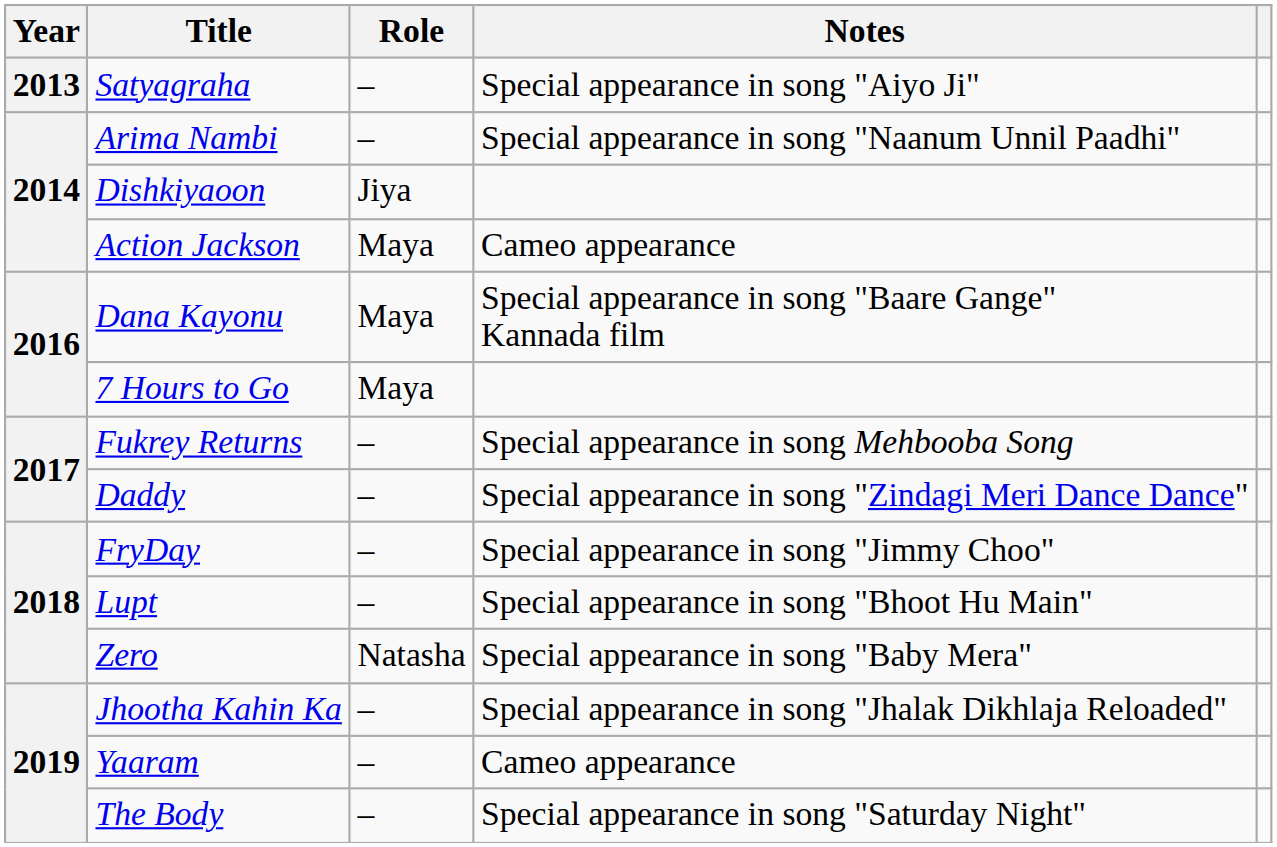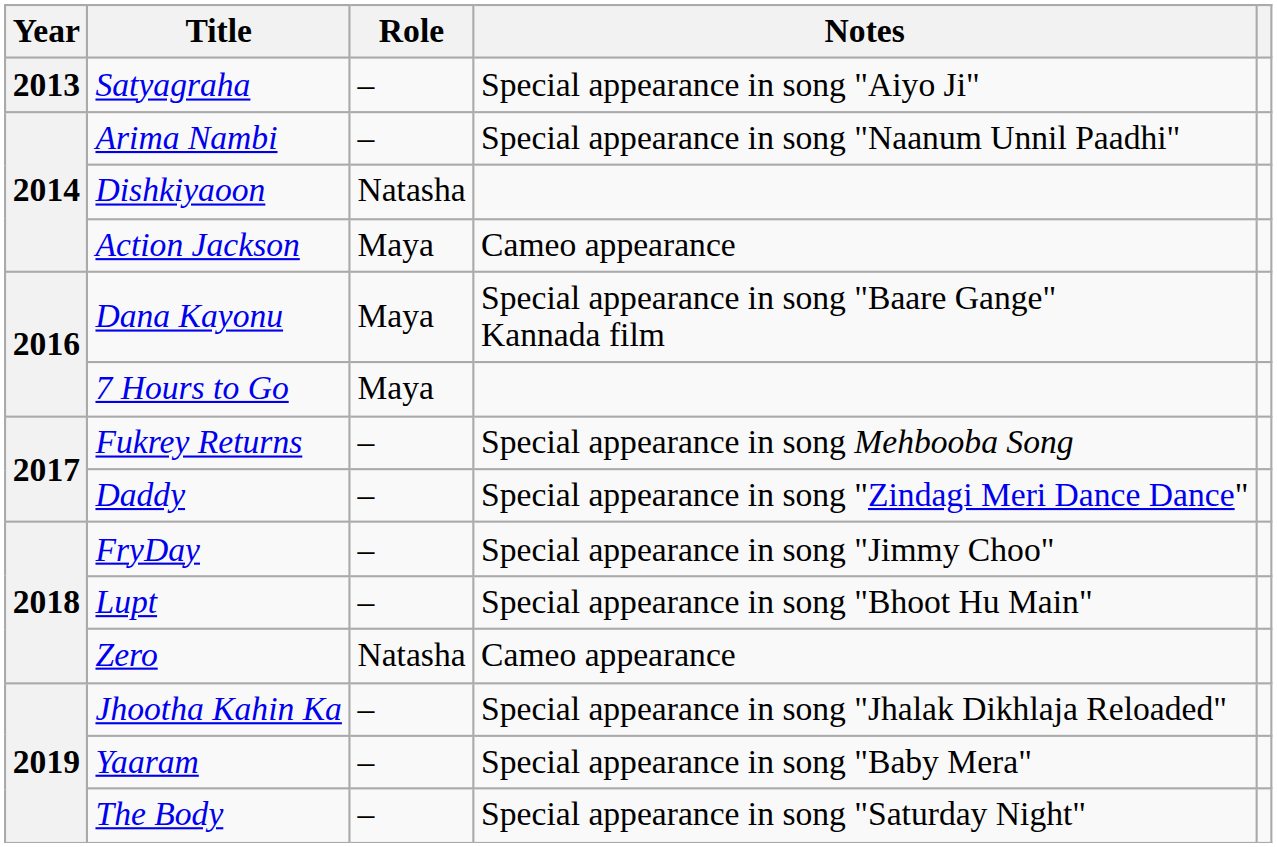Dishkiyaoon | Role: Jiya -> Natasha
Zero | Notes: Special appearance in song "Baby Mera" -> Cameo appearance
Yaaram | Notes: Cameo appearance -> Special appearance in song "Baby Mera"
